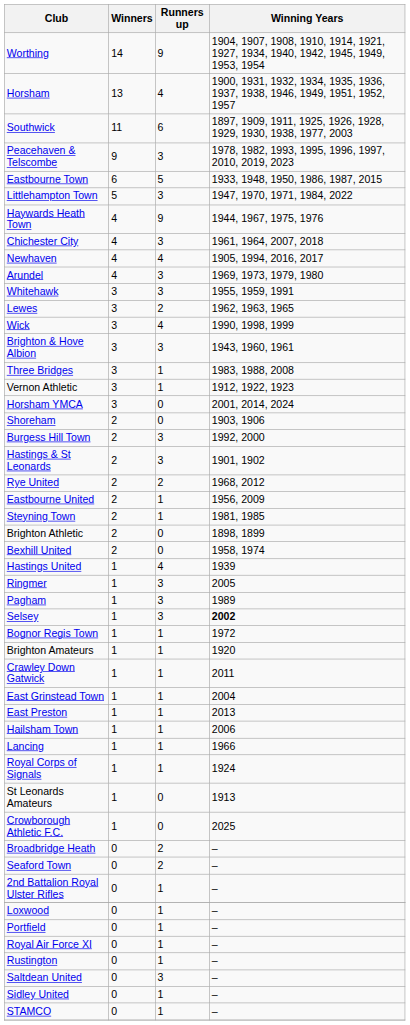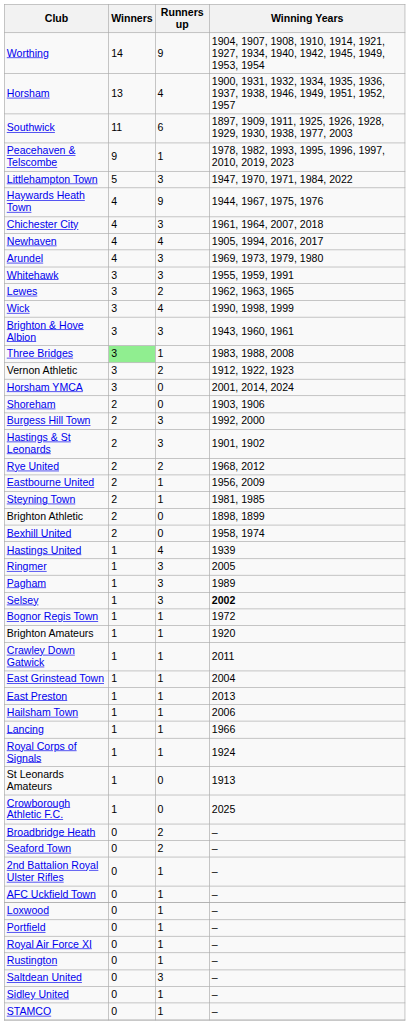Peacehaven & Telscombe | Runners up: 3 -> 1
- row: Eastbourne Town | 6 | 5 | 1933, 1948, 1950, 1986, 1987, 2015
Three Bridges | Winners: no background -> lightgreen background
Vernon Athletic | Runners up: 1 -> 2
+ row: AFC Uckfield Town | 0 | 1 | –
